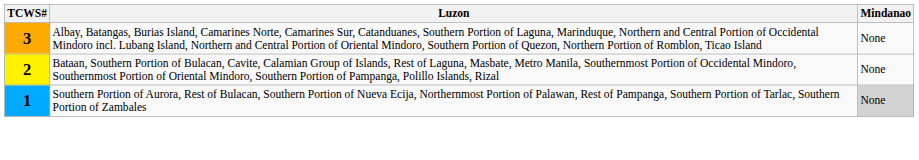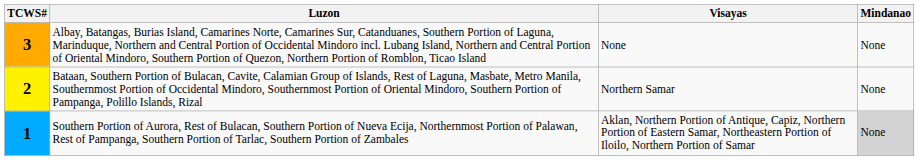+ column: Visayas | None | Northern Samar | Aklan, Northern Portion of Antique, Capiz, Northern Portion of Eastern Samar, Northeastern Portion of Iloilo, Northern Portion of Samar
